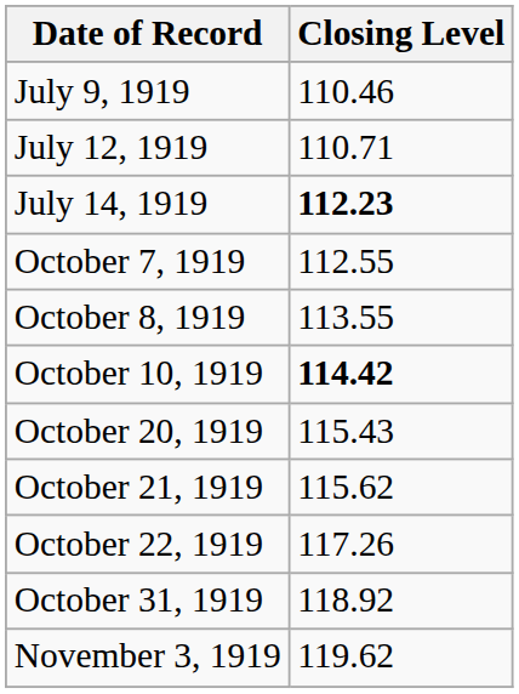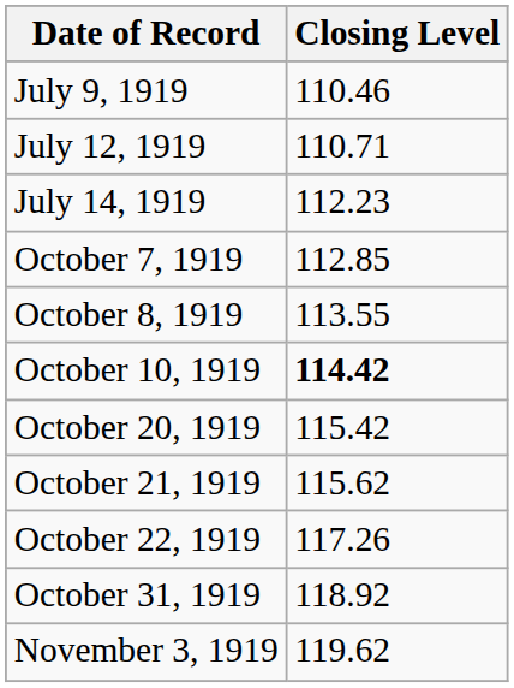July 14, 1919 | Closing Level: bold -> normal
October 7, 1919 | Closing Level: 112.55 -> 112.85
October 20, 1919 | Closing Level: 115.43 -> 115.42
